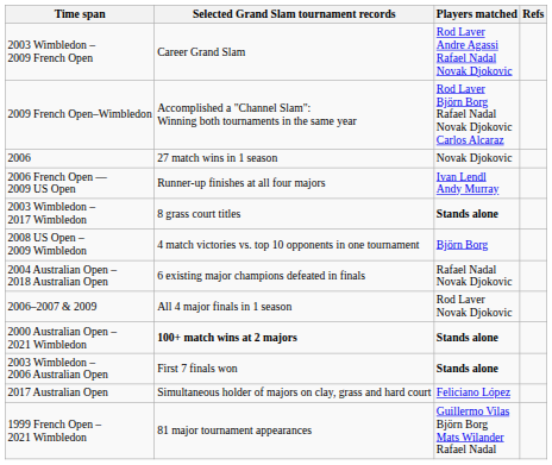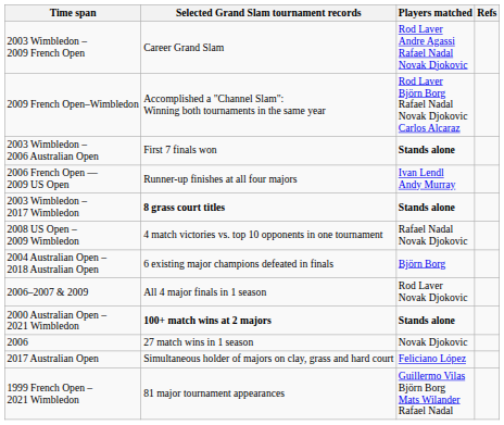rows swapped: 2003 Wimbledon – 2006 Australian Open <-> 2006
2003 Wimbledon – 2017 Wimbledon | Selected Grand Slam tournament records: normal -> bold
2008 US Open – 2009 Wimbledon | Players matched: Björn Borg -> Rafael Nadal Novak Djokovic
2004 Australian Open – 2018 Australian Open | Players matched: Rafael Nadal Novak Djokovic -> Björn Borg
